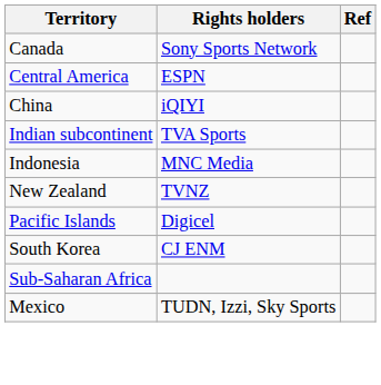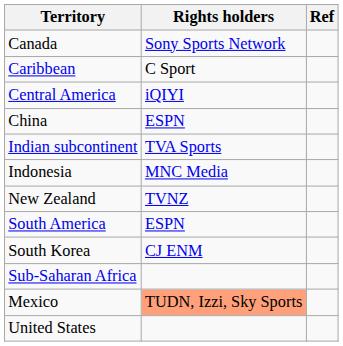+ row: Caribbean | C Sport
Central America | Rights holders: ESPN -> iQIYI
China | Rights holders: iQIYI -> ESPN
- row: Pacific Islands | Digicel
+ row: South America | ESPN
Mexico | Rights holders: no background -> lightsalmon background
+ row: United States
